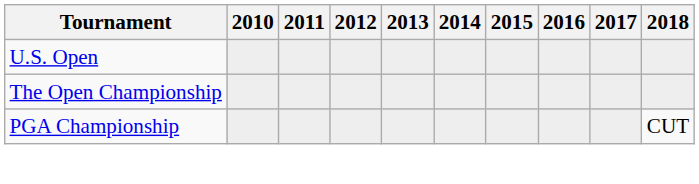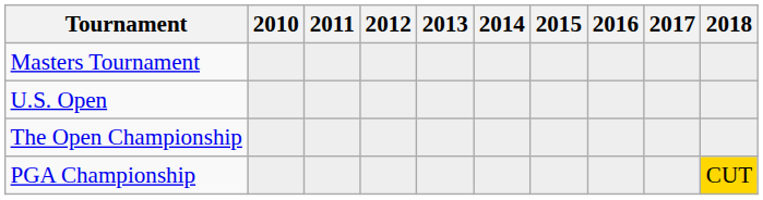+ row: Masters Tournament
PGA Championship | 2018: no background -> gold background
